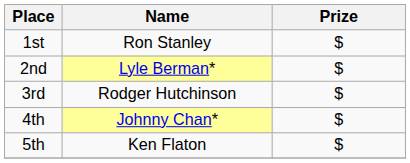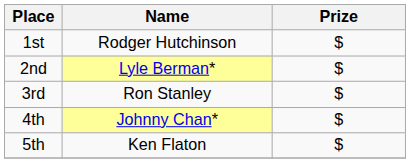1st | Name: Ron Stanley -> Rodger Hutchinson
3rd | Name: Rodger Hutchinson -> Ron Stanley
